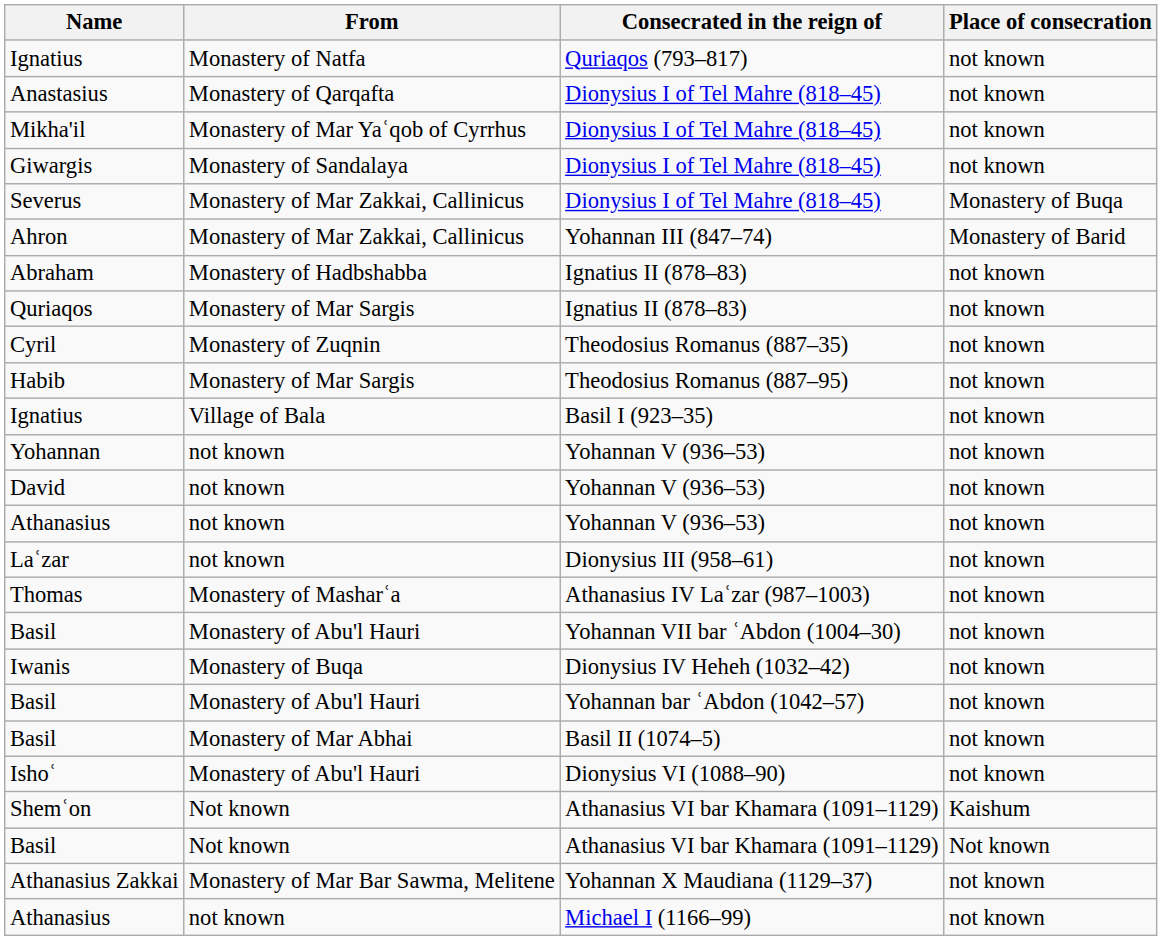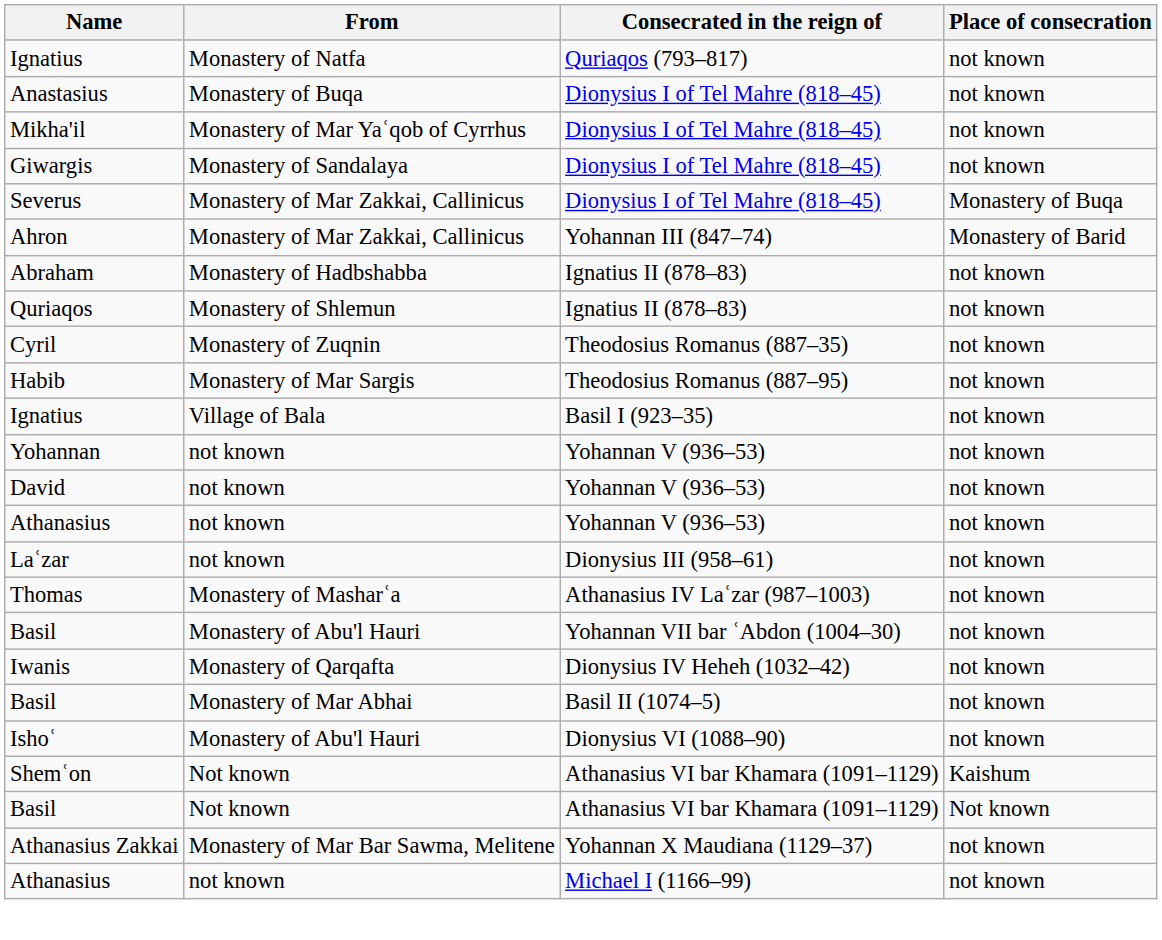Anastasius | From: Monastery of Qarqafta -> Monastery of Buqa
Quriaqos | From: Monastery of Mar Sargis -> Monastery of Shlemun
Iwanis | From: Monastery of Buqa -> Monastery of Qarqafta
- row: Basil | Monastery of Abu'l Hauri | Yohannan bar ʿAbdon (1042–57) | not known
